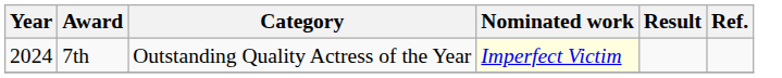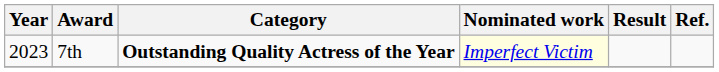7th | Year: 2024 -> 2023
7th | Category: normal -> bold
